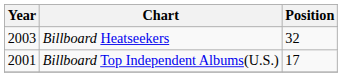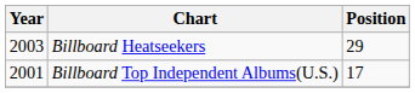Billboard Heatseekers | Position: 32 -> 29
